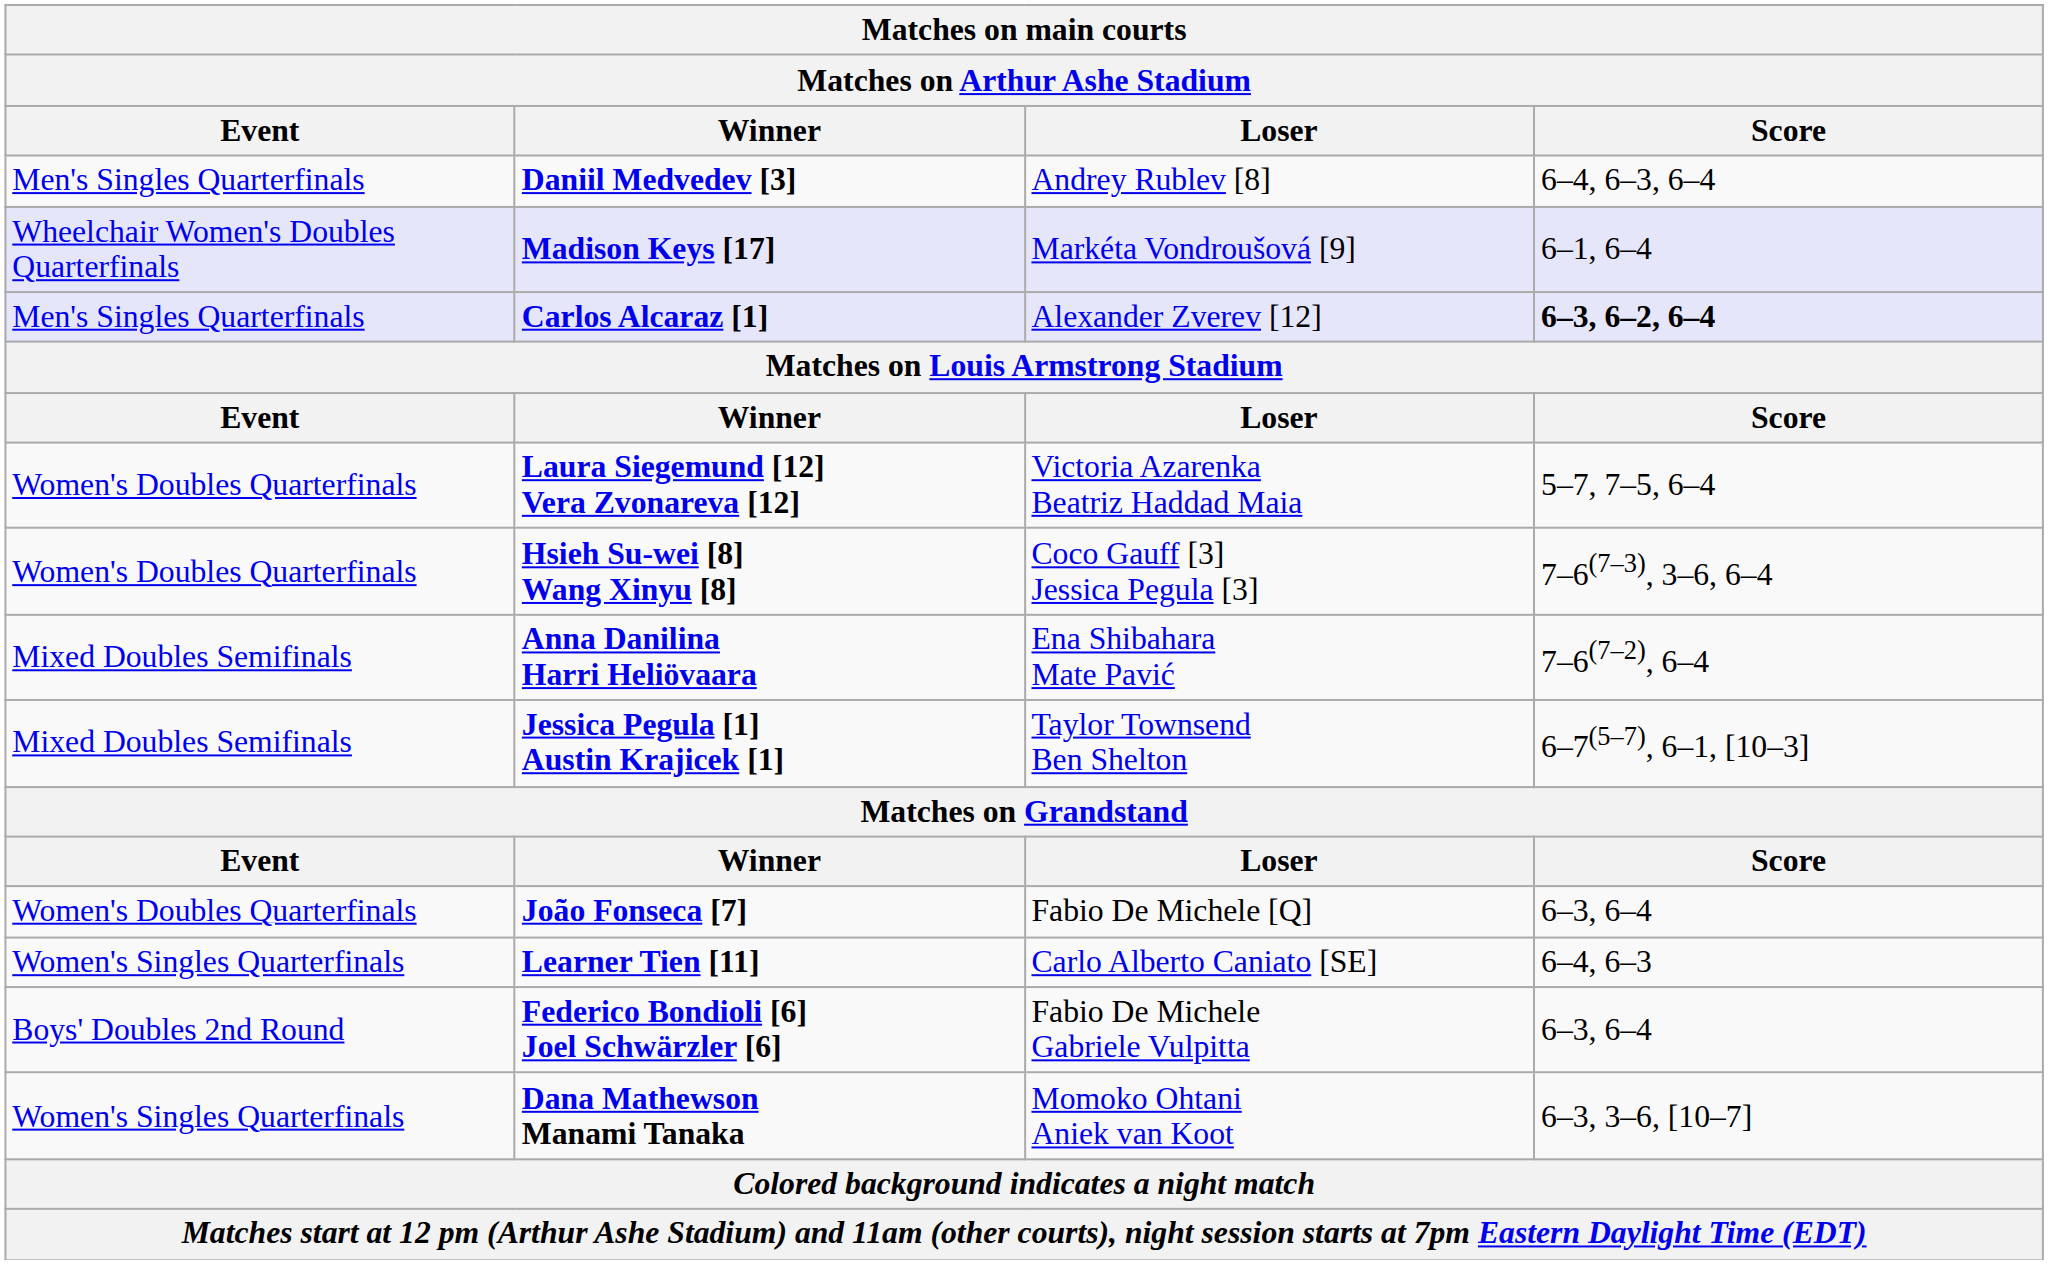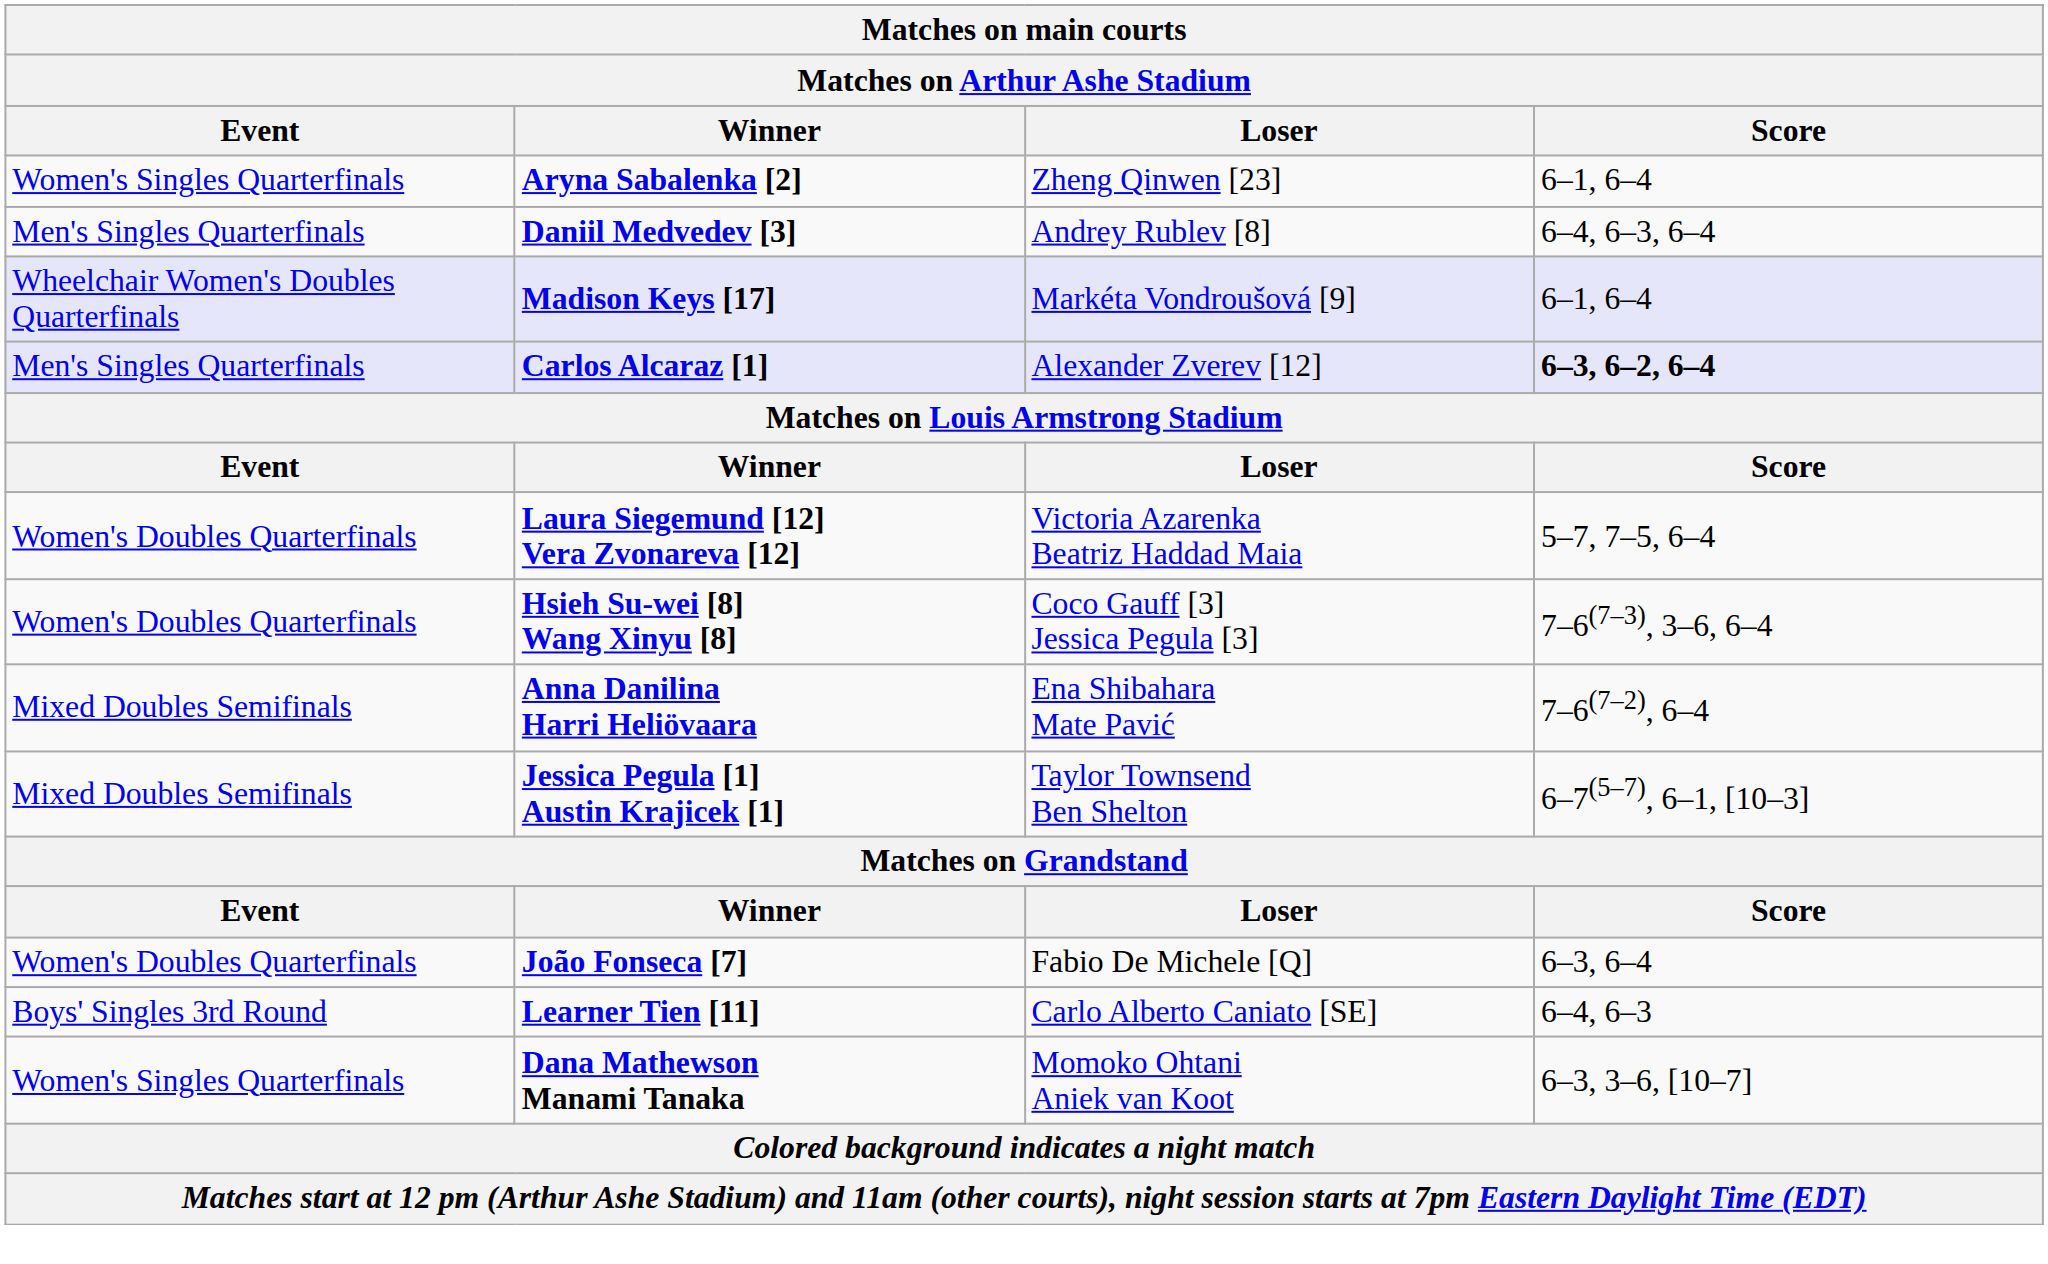+ row: Women's Singles Quarterfinals | Aryna Sabalenka [2] | Zheng Qinwen [23] | 6–1, 6–4
Learner Tien [11] | Event: Women's Singles Quarterfinals -> Boys' Singles 3rd Round
- row: Boys' Doubles 2nd Round | Federico Bondioli [6] Joel Schwärzler [6] | Fabio De Michele Gabriele Vulpitta | 6–3, 6–4
